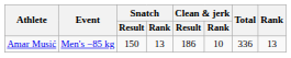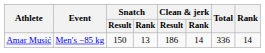Amar Musić | Clean & jerk / Rank: 10 -> 14
Amar Musić | Rank: 13 -> 14
